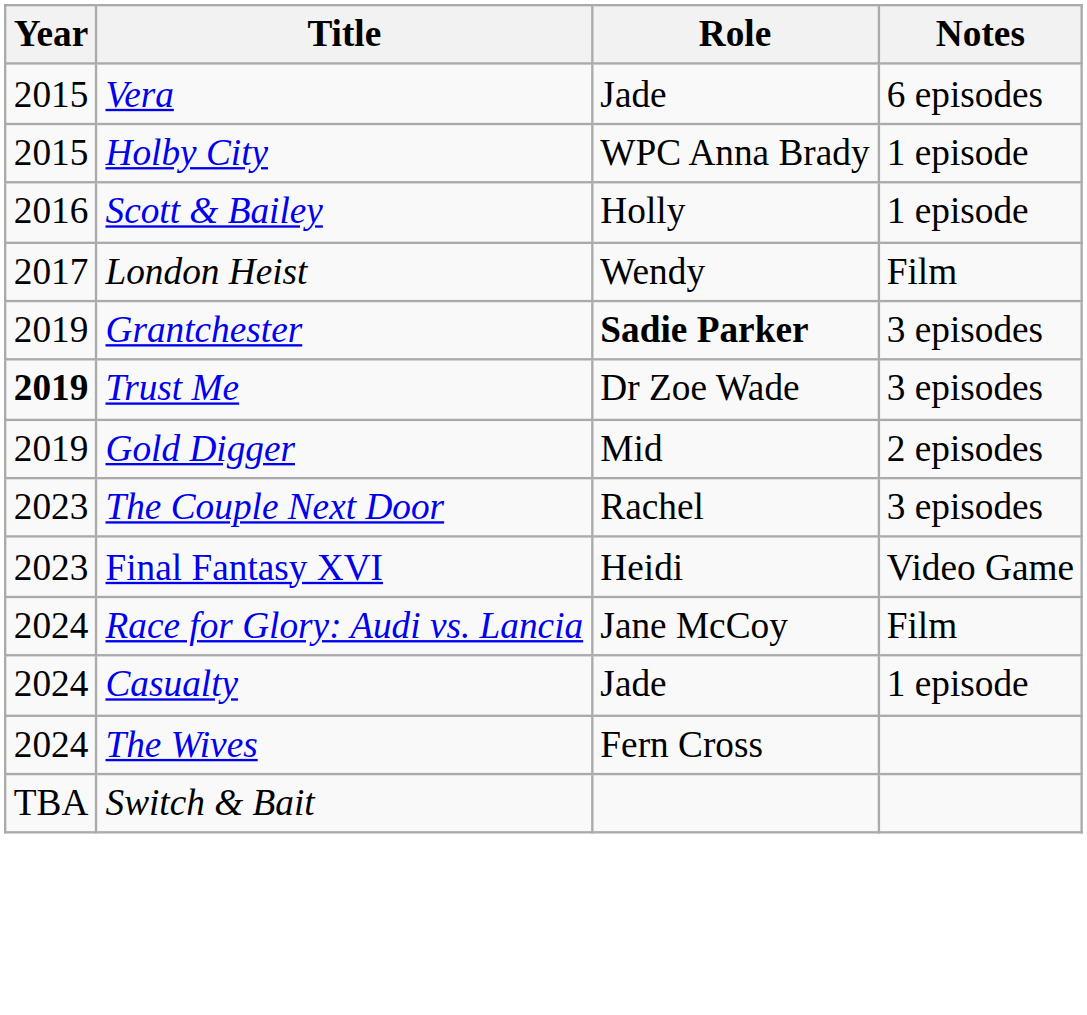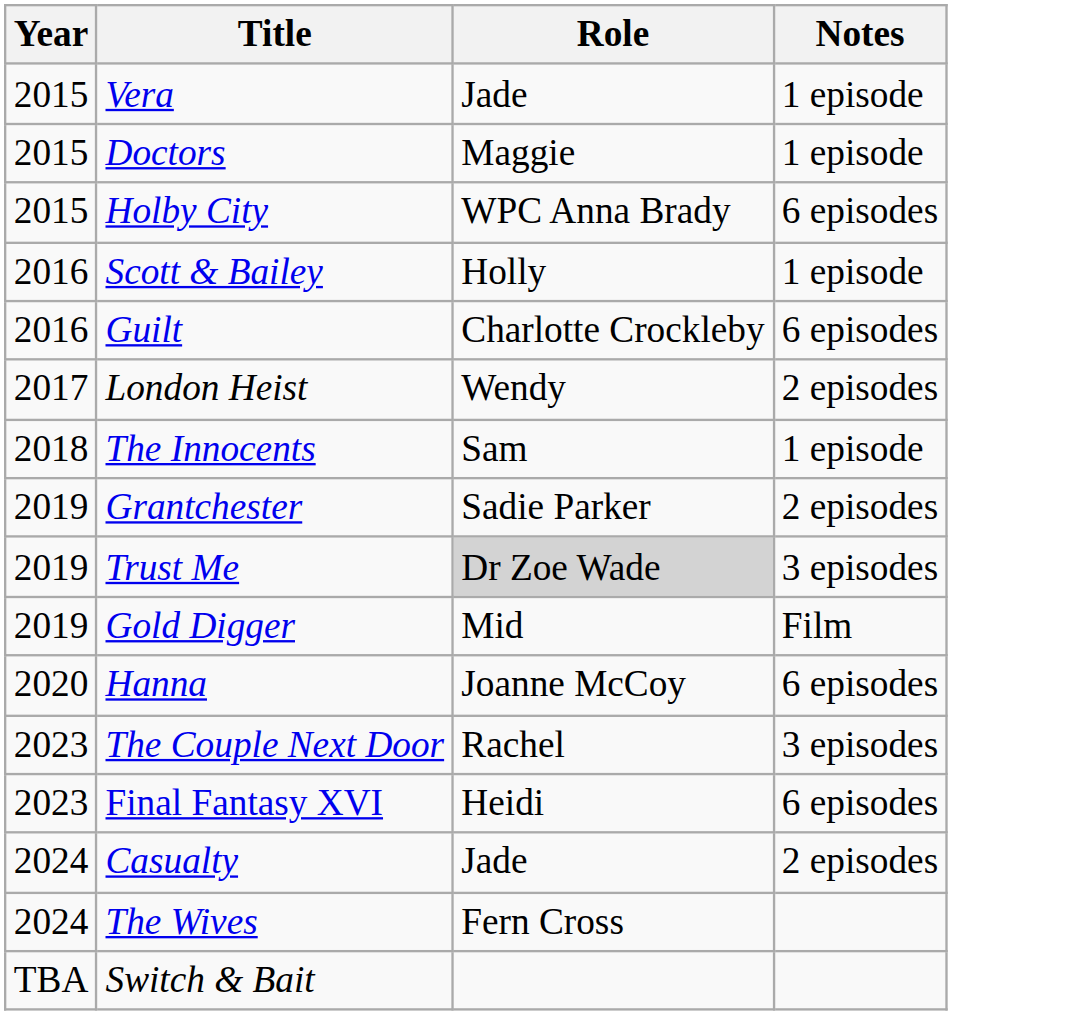Vera | Notes: 6 episodes -> 1 episode
+ row: 2015 | Doctors | Maggie | 1 episode
Holby City | Notes: 1 episode -> 6 episodes
+ row: 2016 | Guilt | Charlotte Crockleby | 6 episodes
London Heist | Notes: Film -> 2 episodes
+ row: 2018 | The Innocents | Sam | 1 episode
Grantchester | Role: bold -> normal
Grantchester | Notes: 3 episodes -> 2 episodes
Trust Me | Year: bold -> normal
Trust Me | Role: no background -> lightgrey background
Gold Digger | Notes: 2 episodes -> Film
+ row: 2020 | Hanna | Joanne McCoy | 6 episodes
Final Fantasy XVI | Notes: Video Game -> 6 episodes
- row: 2024 | Race for Glory: Audi vs. Lancia | Jane McCoy | Film
Casualty | Notes: 1 episode -> 2 episodes
